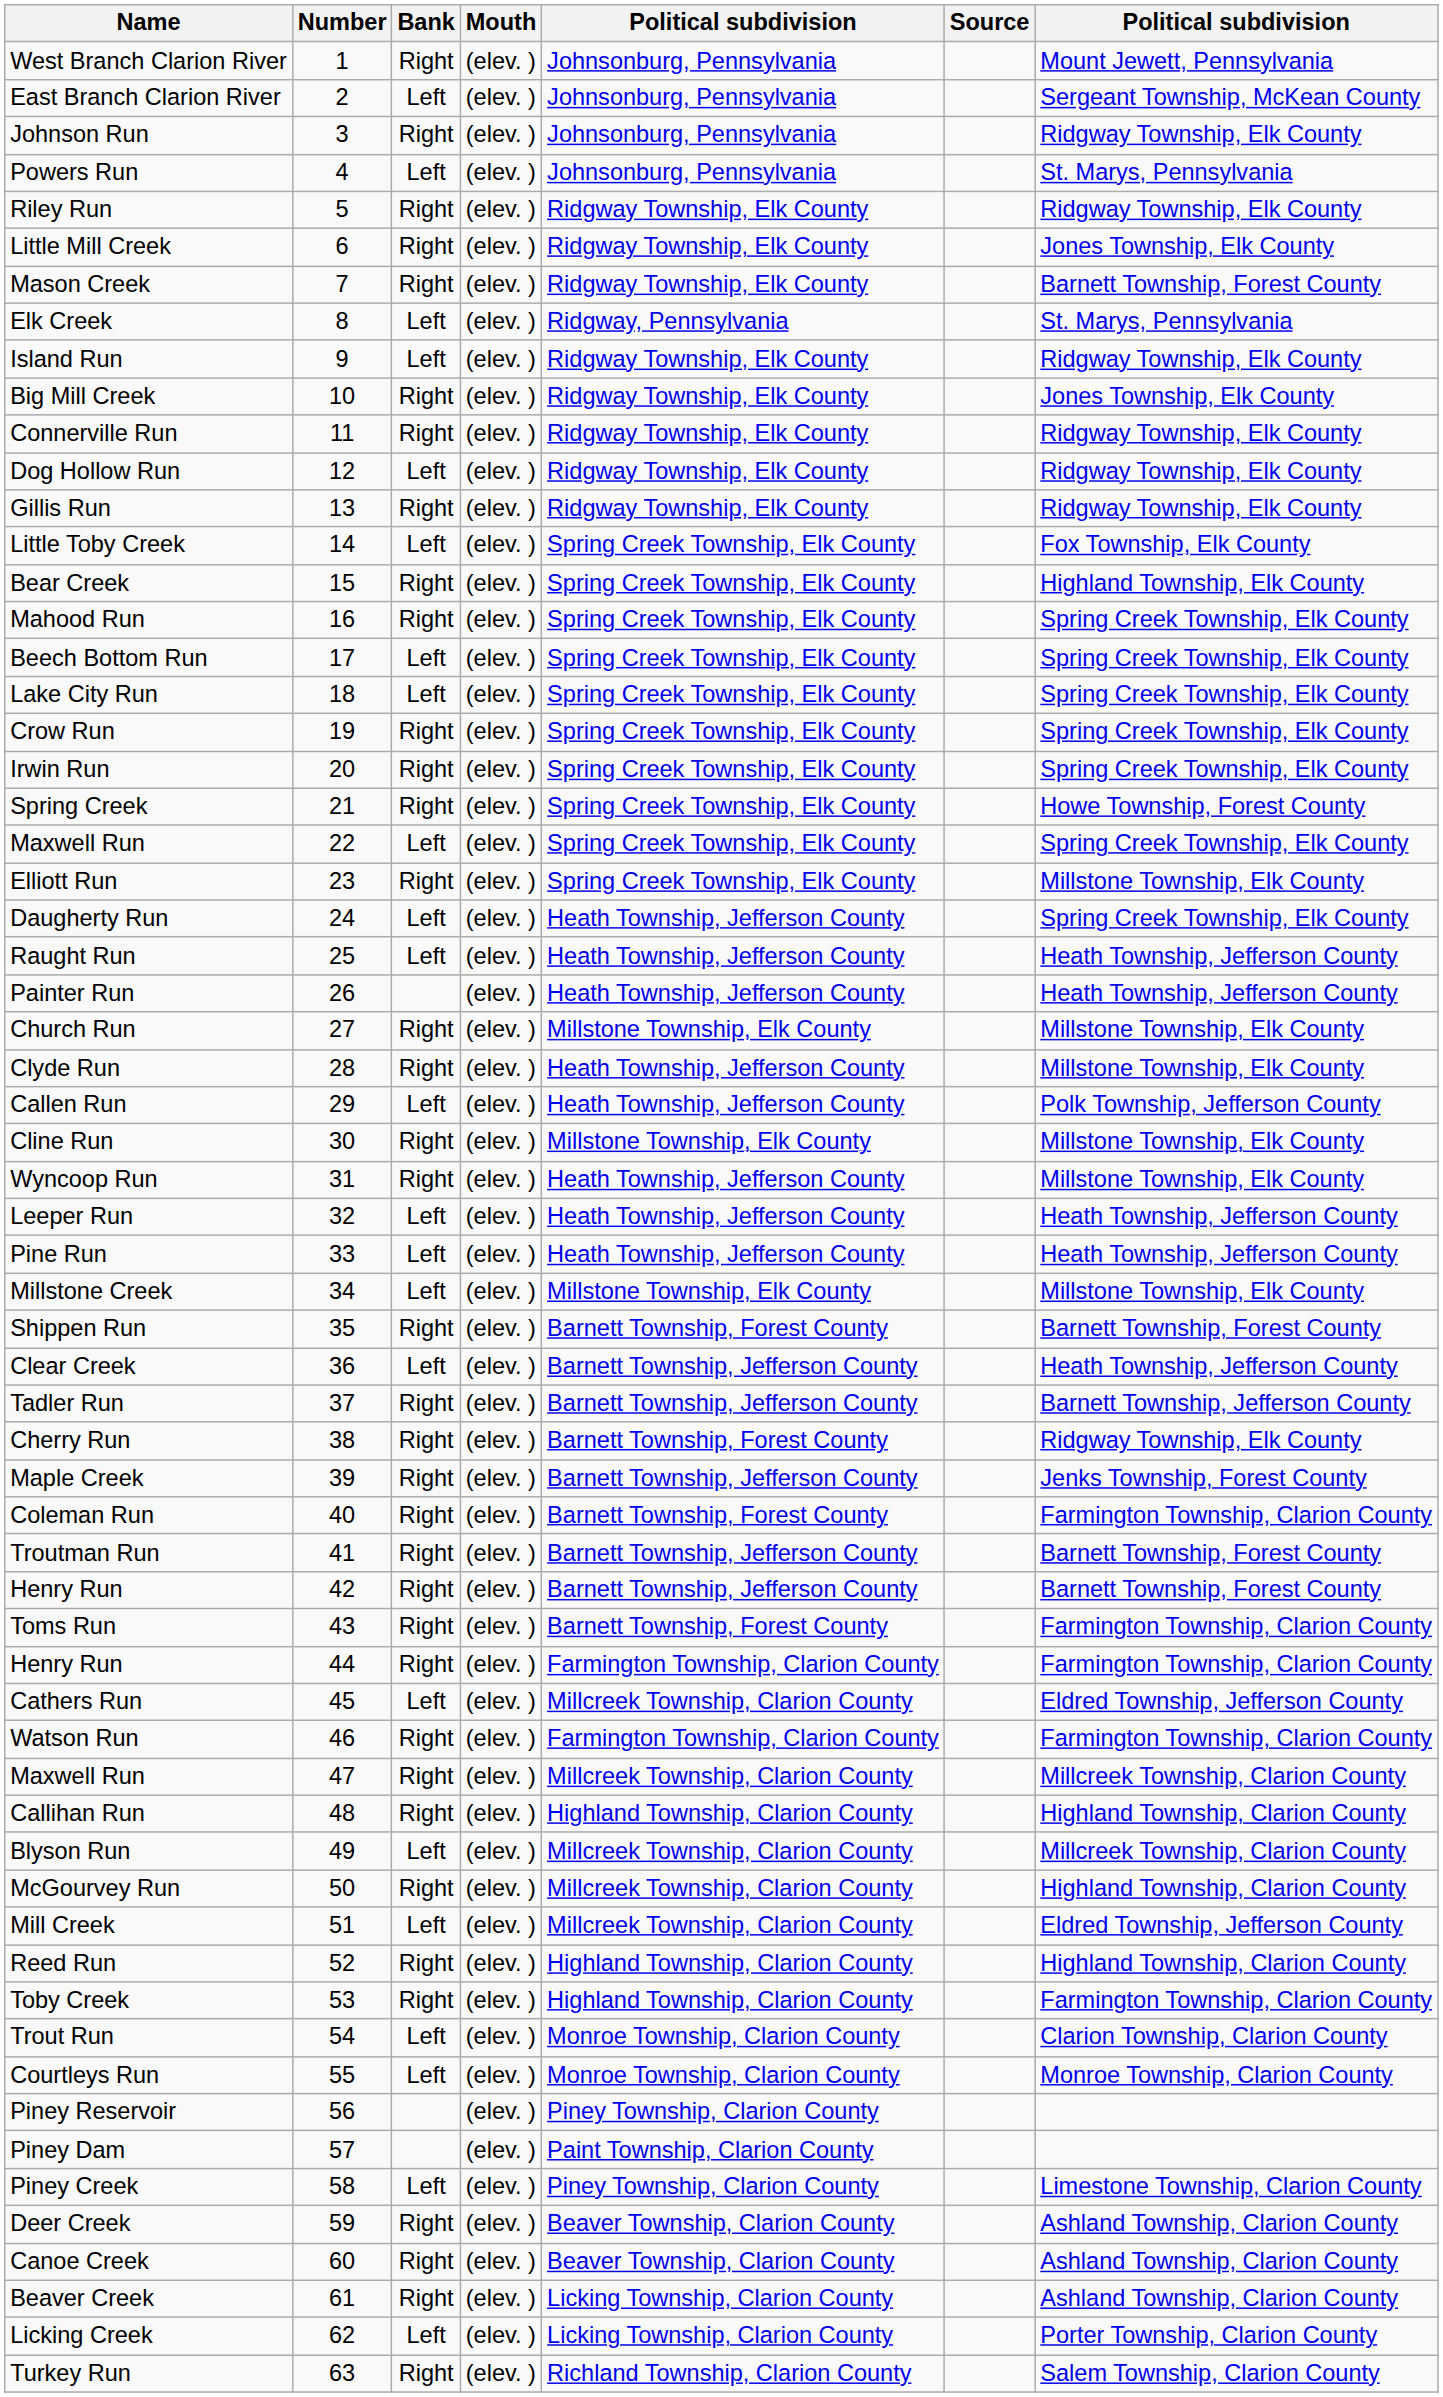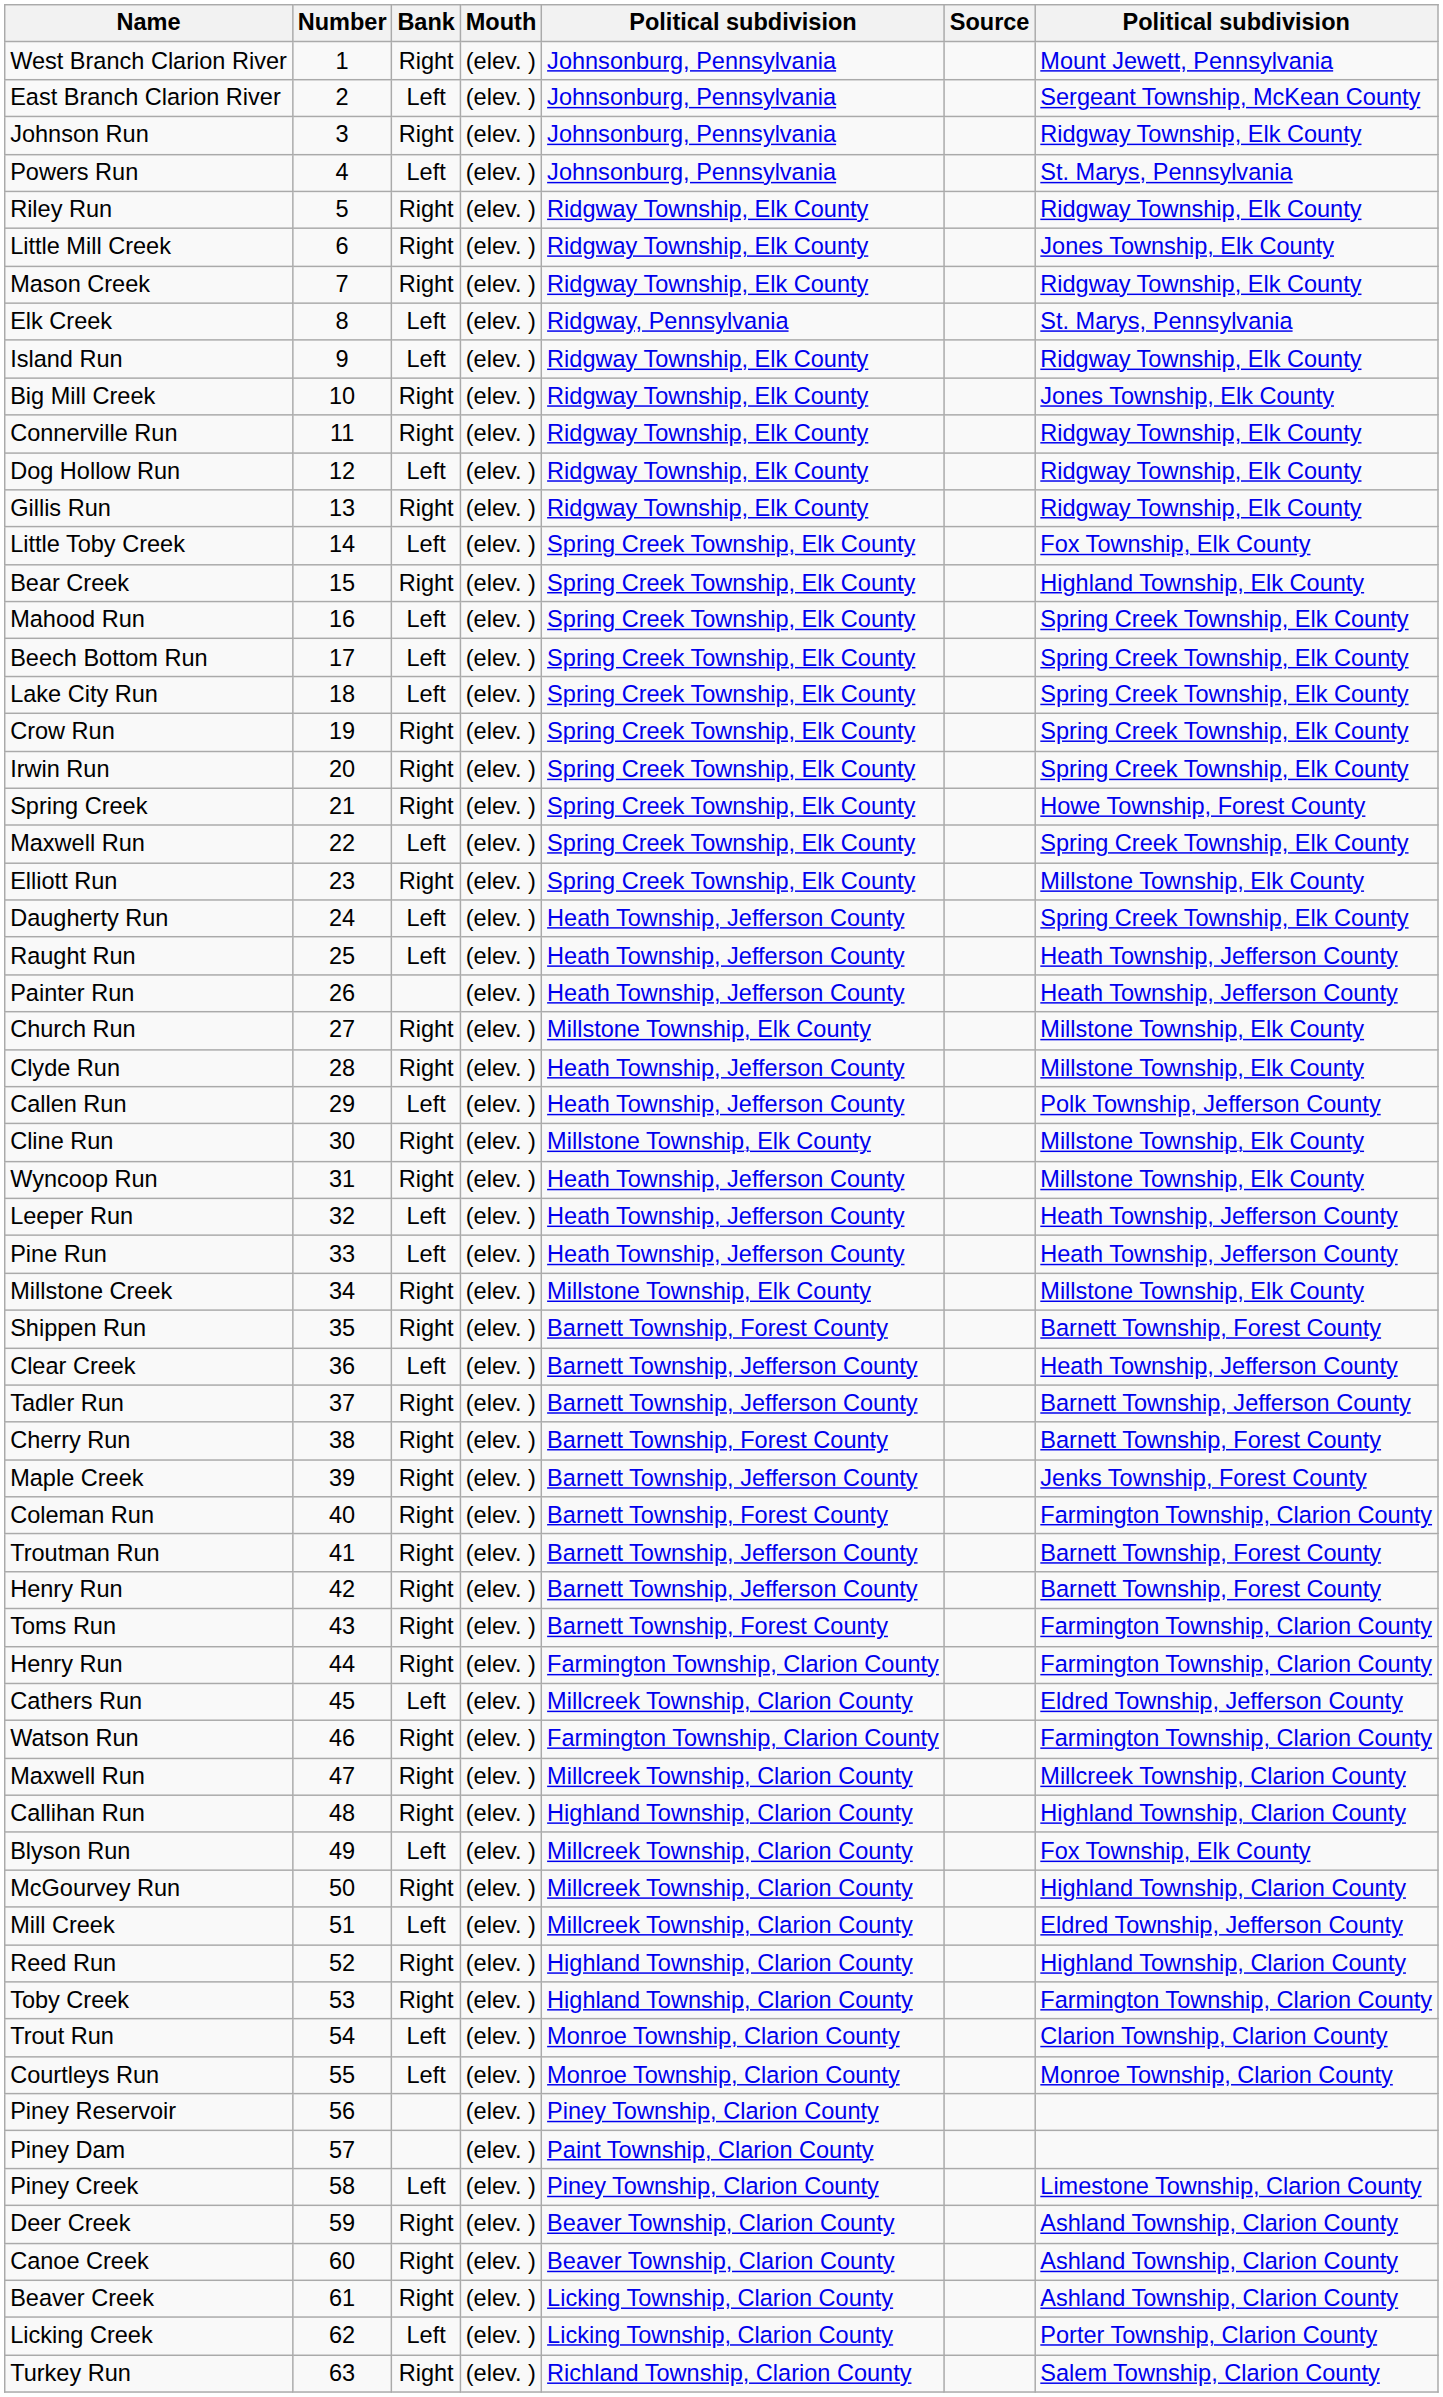Mason Creek | column 7: Barnett Township, Forest County -> Ridgway Township, Elk County
Mahood Run | Bank: Right -> Left
Millstone Creek | Bank: Left -> Right
Cherry Run | column 7: Ridgway Township, Elk County -> Barnett Township, Forest County
Blyson Run | column 7: Millcreek Township, Clarion County -> Fox Township, Elk County
